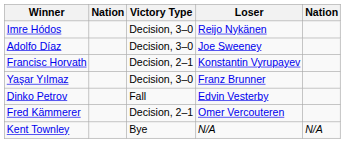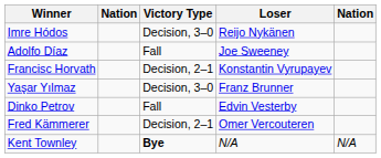Adolfo Díaz | Victory Type: Decision, 3–0 -> Fall
Kent Townley | Victory Type: normal -> bold
